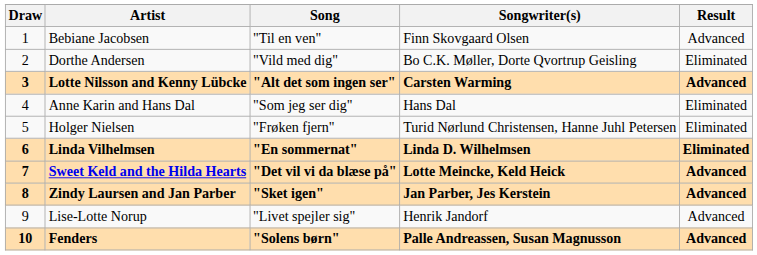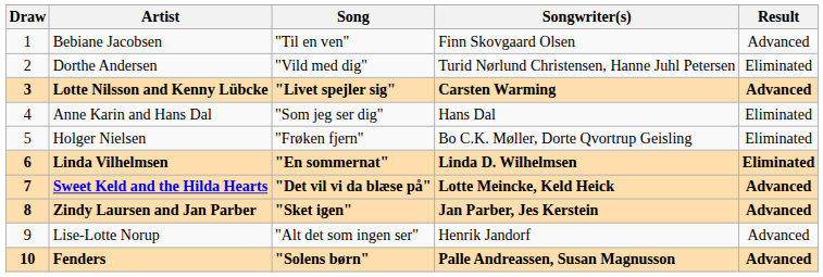Dorthe Andersen | Songwriter(s): Bo C.K. Møller, Dorte Qvortrup Geisling -> Turid Nørlund Christensen, Hanne Juhl Petersen
Lotte Nilsson and Kenny Lübcke | Song: "Alt det som ingen ser" -> "Livet spejler sig"
Holger Nielsen | Songwriter(s): Turid Nørlund Christensen, Hanne Juhl Petersen -> Bo C.K. Møller, Dorte Qvortrup Geisling
Lise-Lotte Norup | Song: "Livet spejler sig" -> "Alt det som ingen ser"
